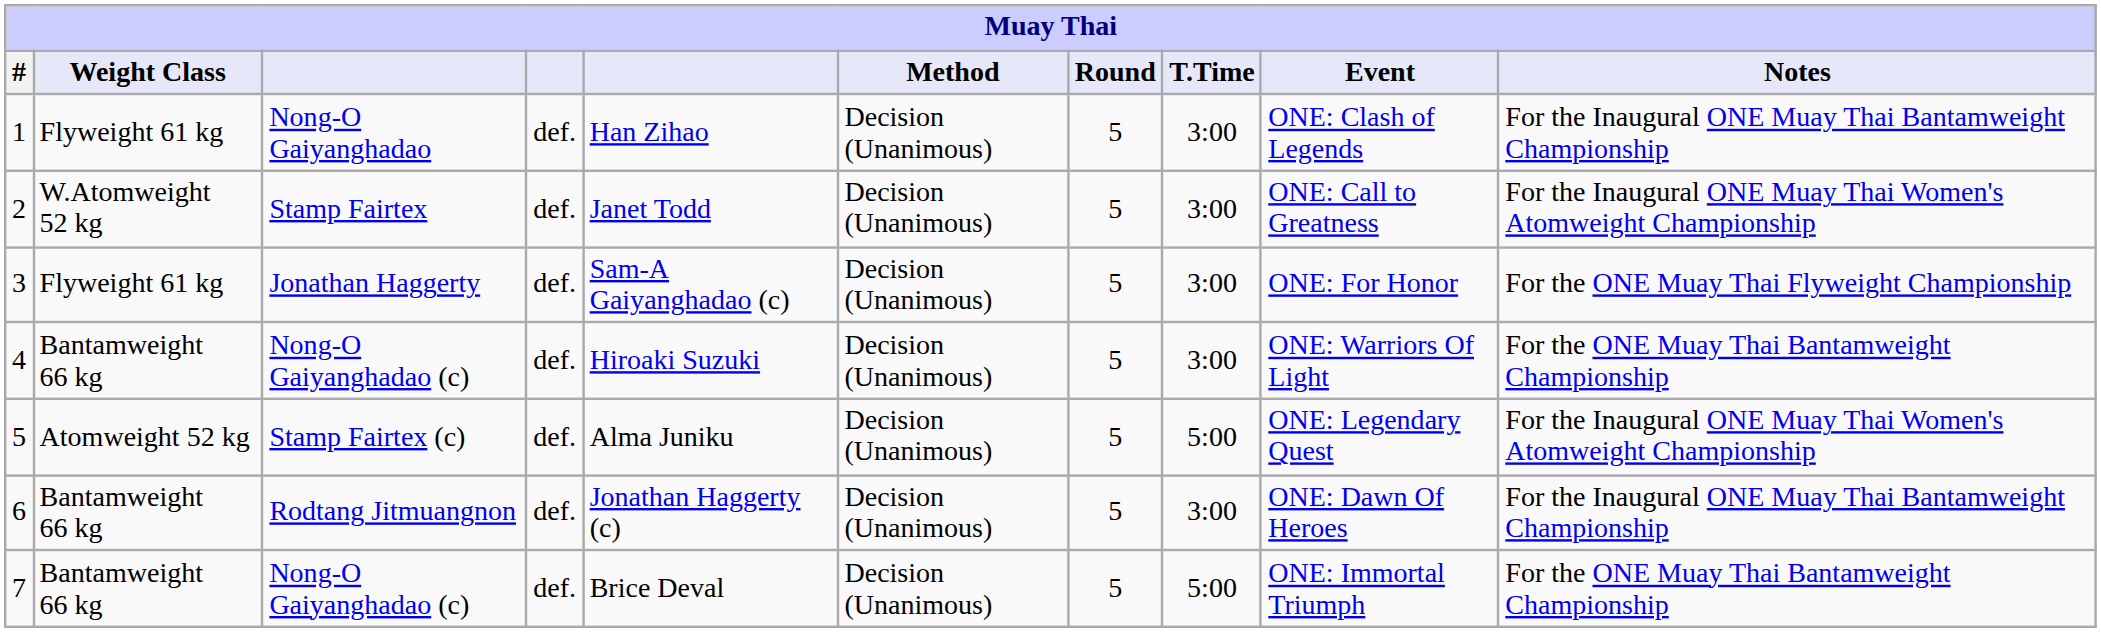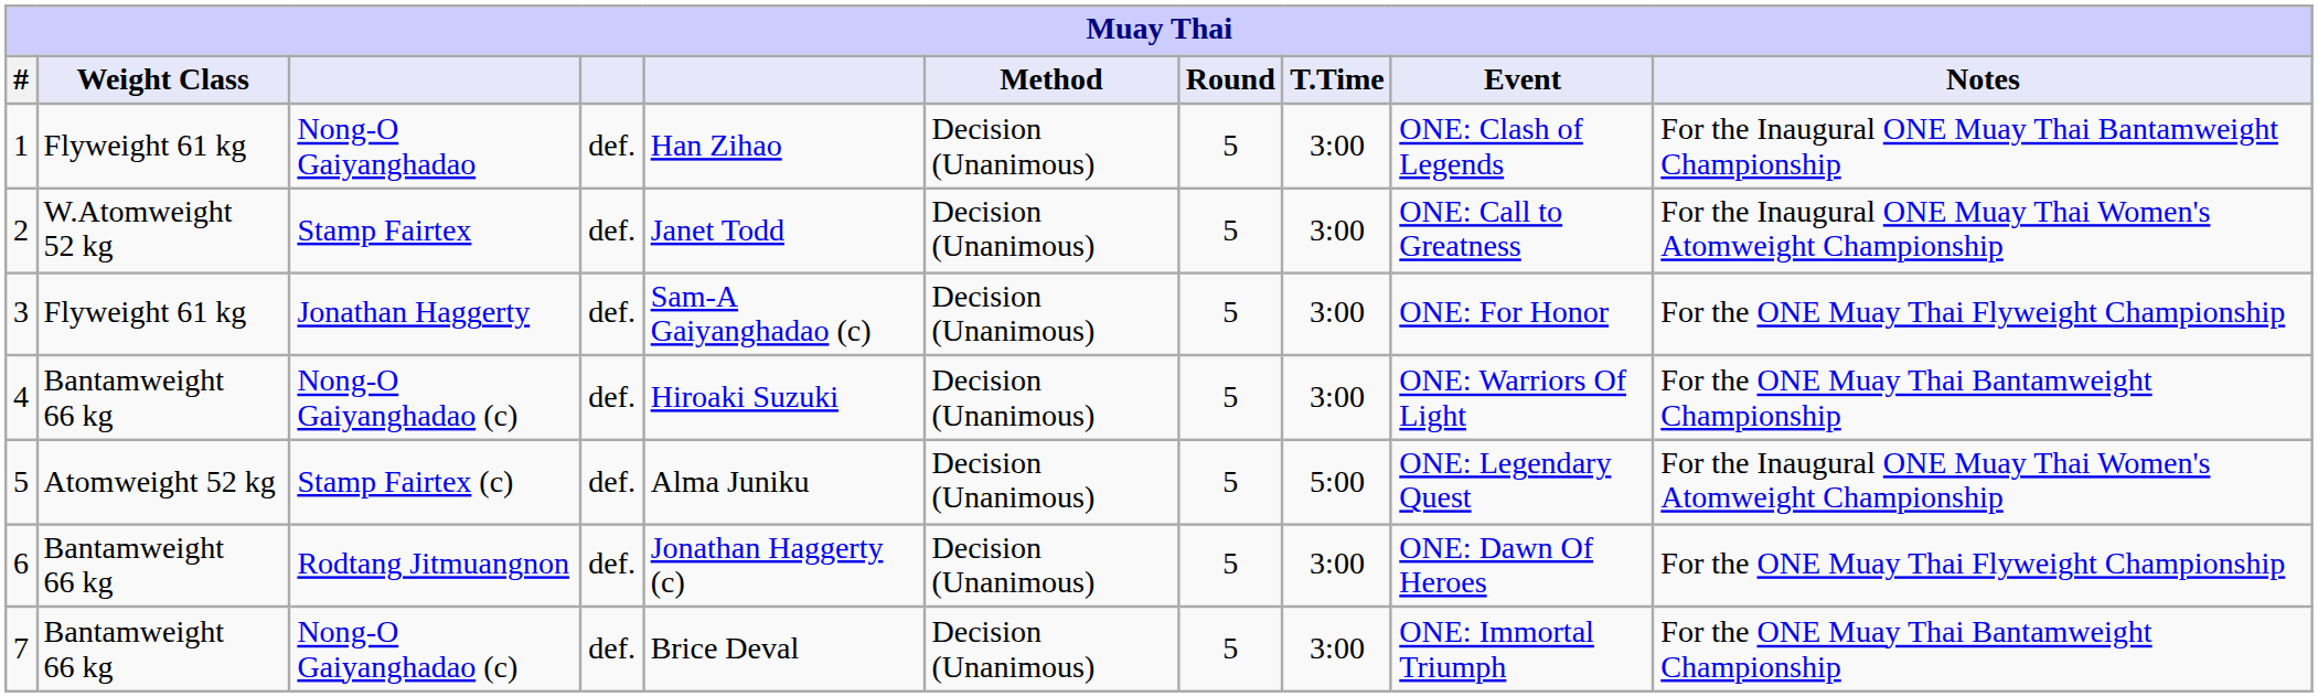6 | Notes: For the Inaugural ONE Muay Thai Bantamweight Championship -> For the ONE Muay Thai Flyweight Championship
7 | T.Time: 5:00 -> 3:00
